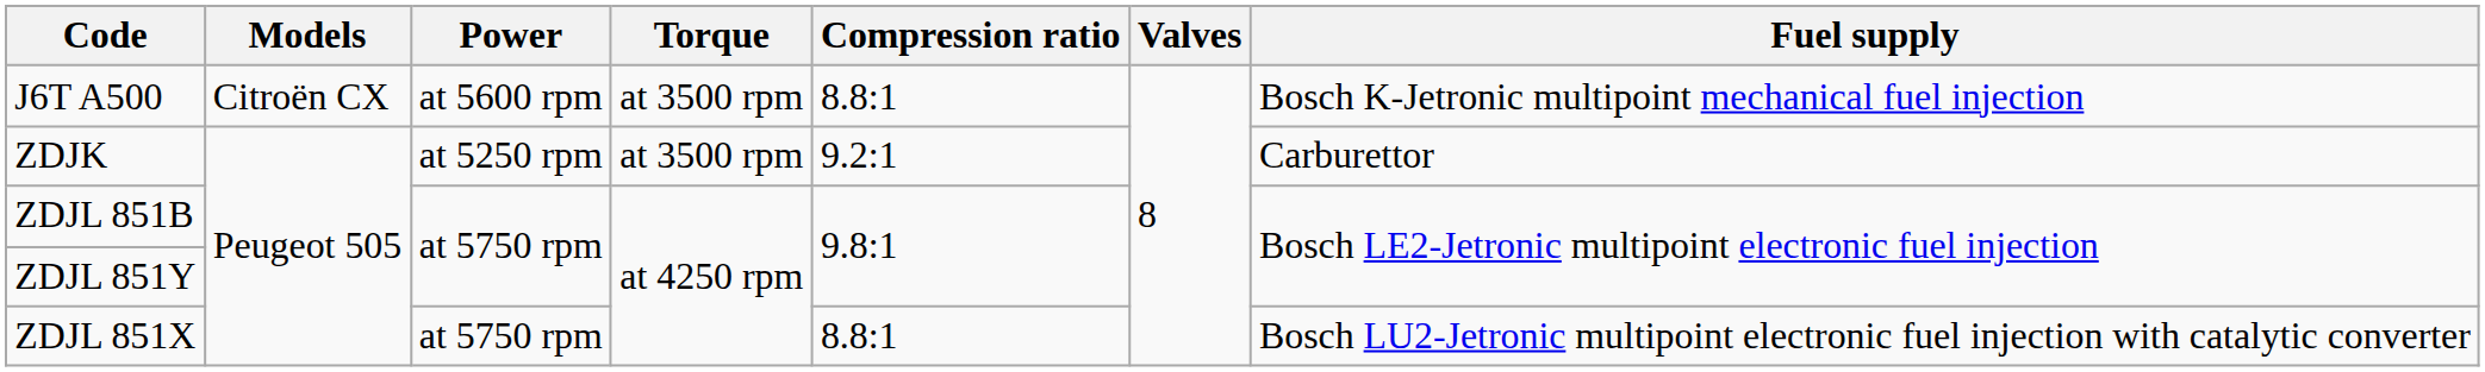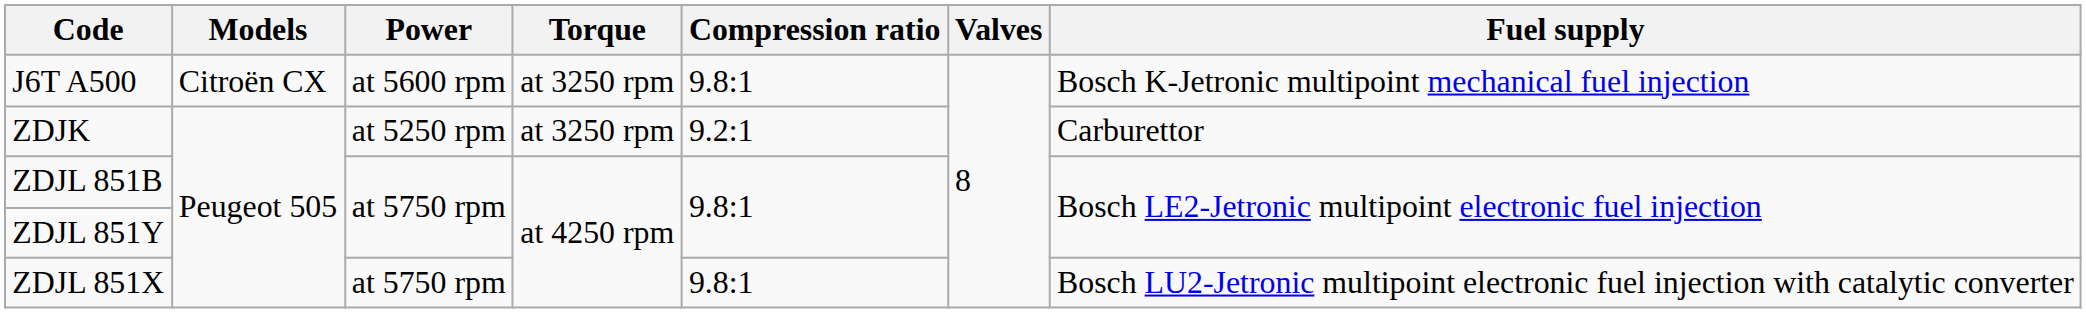J6T A500 | Torque: at 3500 rpm -> at 3250 rpm
J6T A500 | Compression ratio: 8.8:1 -> 9.8:1
ZDJK | Torque: at 3500 rpm -> at 3250 rpm
ZDJL 851X | Compression ratio: 8.8:1 -> 9.8:1
